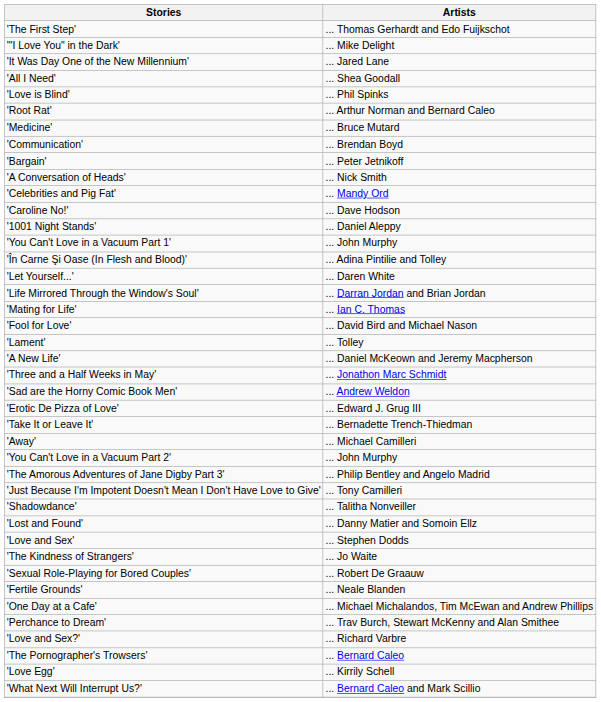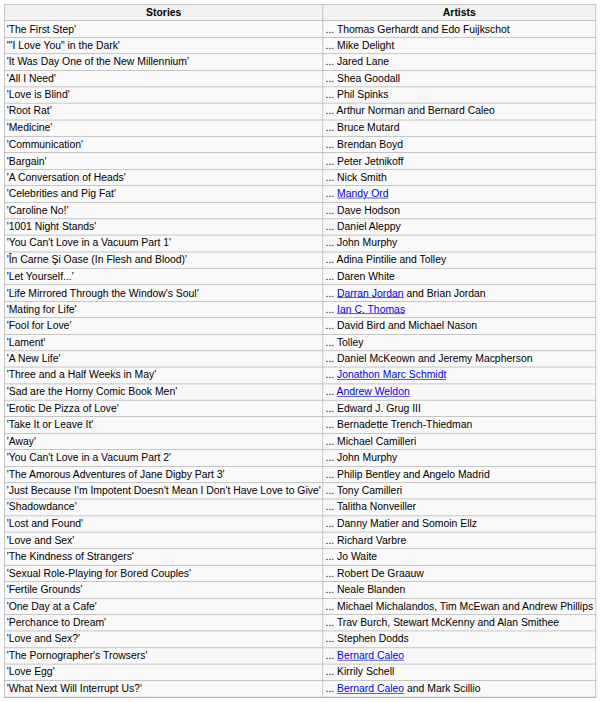'Love and Sex' | Artists: ... Stephen Dodds -> ... Richard Varbre
'Love and Sex?' | Artists: ... Richard Varbre -> ... Stephen Dodds
